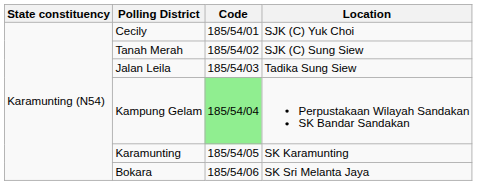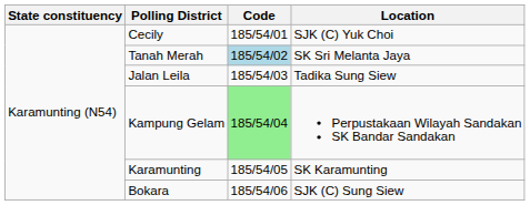Tanah Merah | Code: no background -> lightblue background
Tanah Merah | Location: SJK (C) Sung Siew -> SK Sri Melanta Jaya
Bokara | Location: SK Sri Melanta Jaya -> SJK (C) Sung Siew
